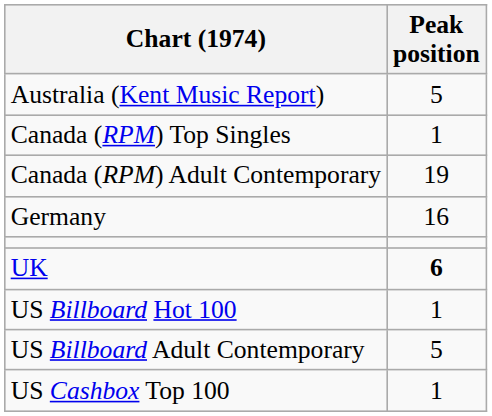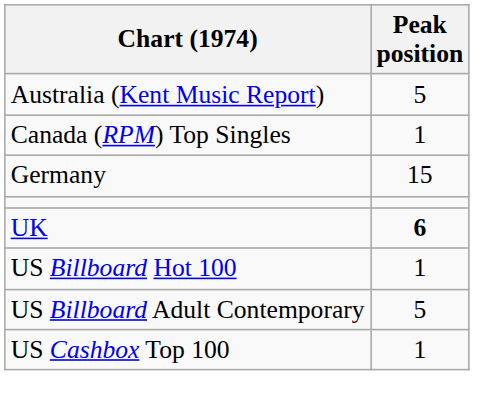- row: Canada (RPM) Adult Contemporary | 19
Germany | Peak position: 16 -> 15
